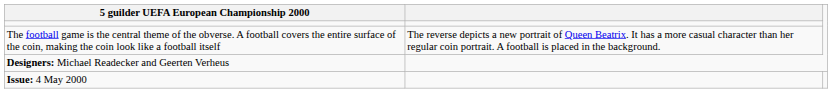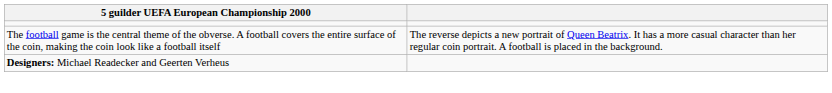- row: Issue: 4 May 2000
